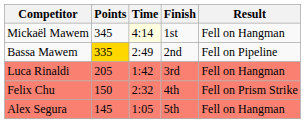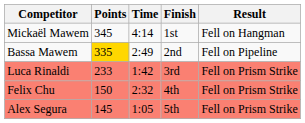Mickaël Mawem | Time: lightyellow background -> no background
Luca Rinaldi | Points: 205 -> 233
Luca Rinaldi | Result: Fell on Hangman -> Fell on Prism Strike
Alex Segura | Result: Fell on Hangman -> Fell on Prism Strike
